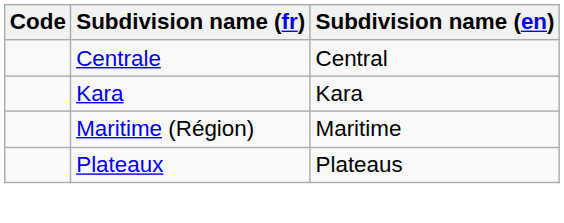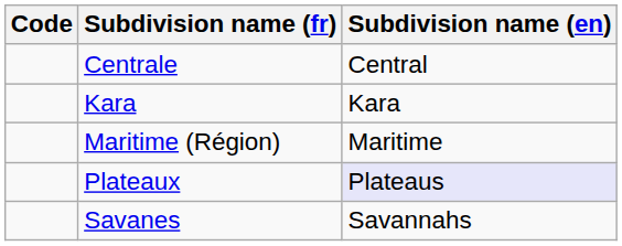Plateaux | Subdivision name (en): no background -> lavender background
+ row: Savanes | Savannahs
